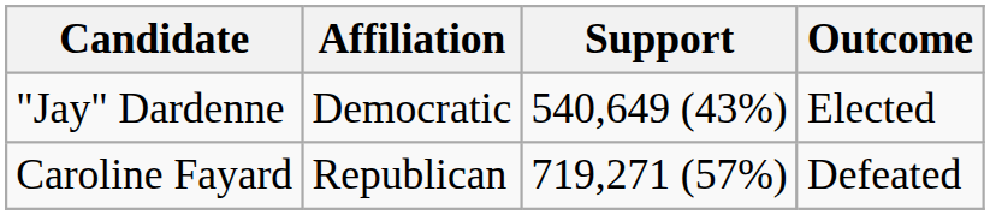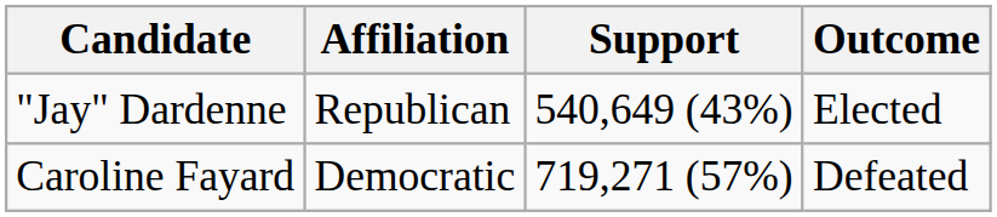"Jay" Dardenne | Affiliation: Democratic -> Republican
Caroline Fayard | Affiliation: Republican -> Democratic
